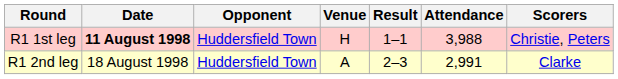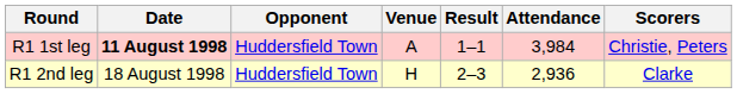R1 1st leg | Venue: H -> A
R1 1st leg | Attendance: 3,988 -> 3,984
R1 2nd leg | Venue: A -> H
R1 2nd leg | Attendance: 2,991 -> 2,936
